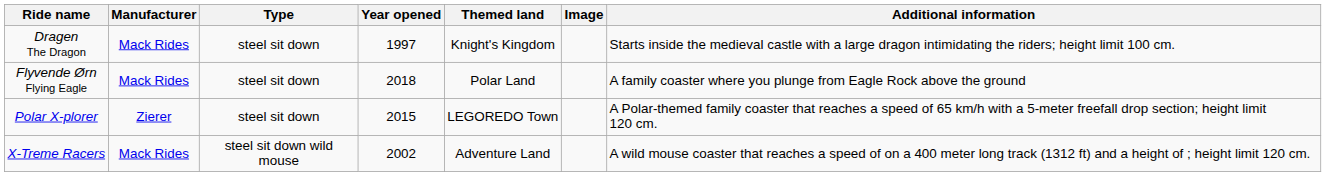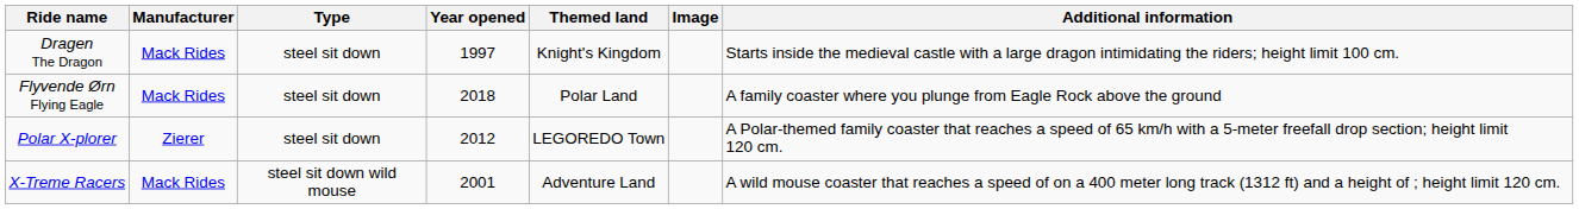Polar X-plorer | Year opened: 2015 -> 2012
X-Treme Racers | Year opened: 2002 -> 2001
